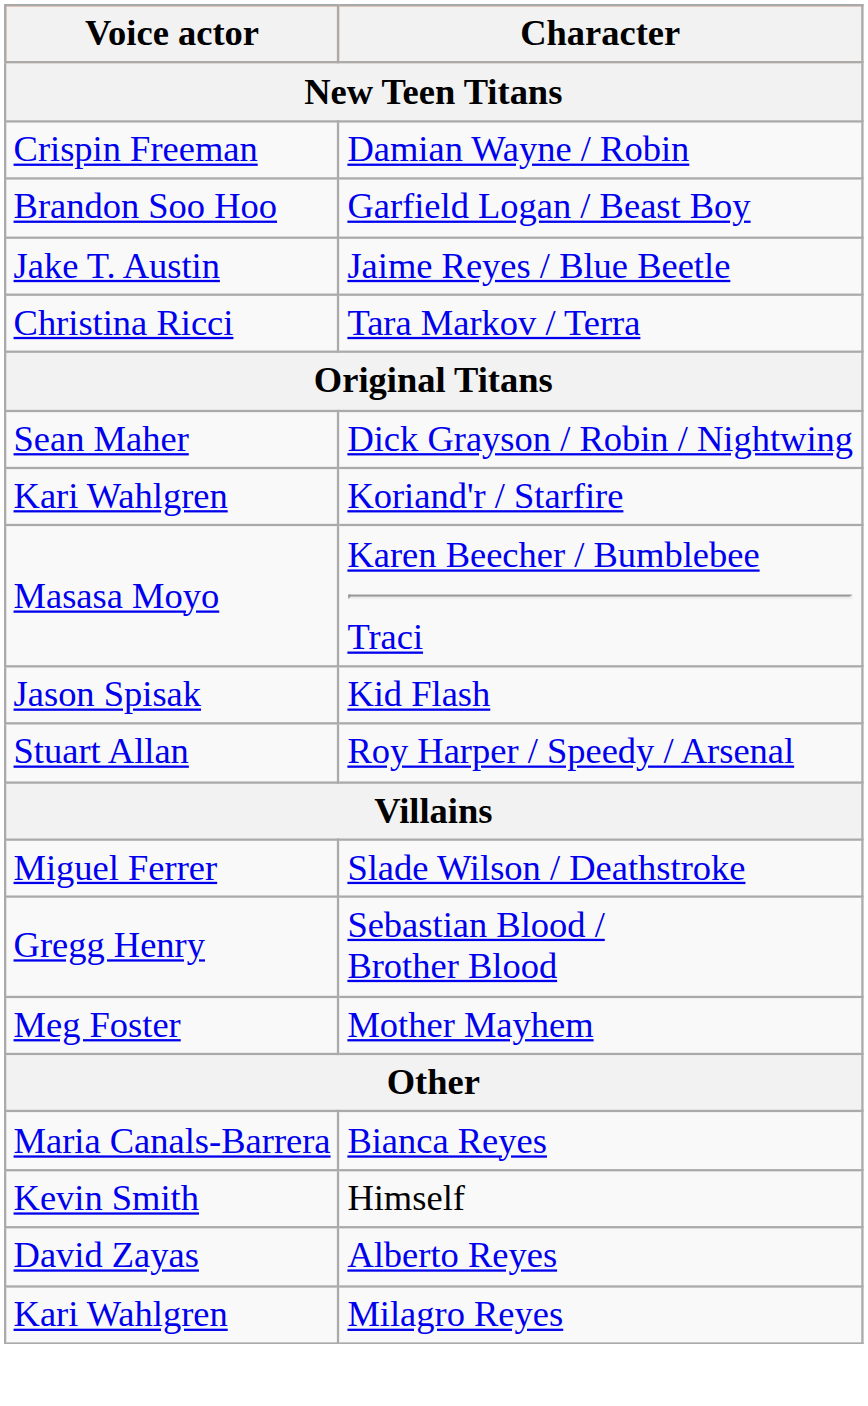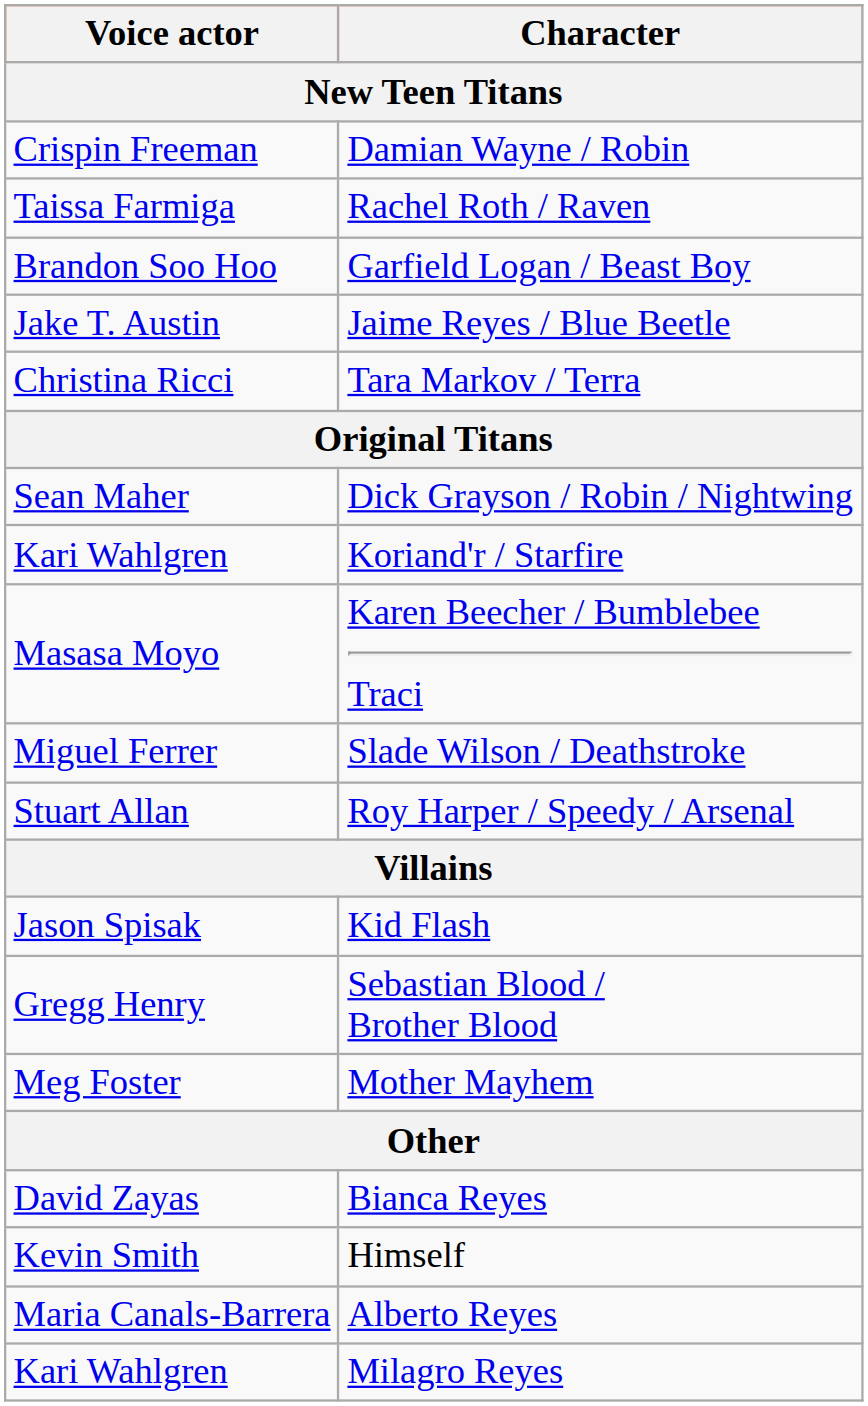+ row: Taissa Farmiga | Rachel Roth / Raven
rows swapped: Kid Flash <-> Slade Wilson / Deathstroke
Bianca Reyes | Voice actor: Maria Canals-Barrera -> David Zayas
Alberto Reyes | Voice actor: David Zayas -> Maria Canals-Barrera
